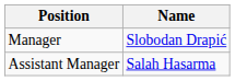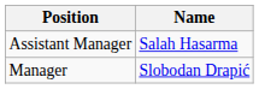rows swapped: Manager <-> Assistant Manager
